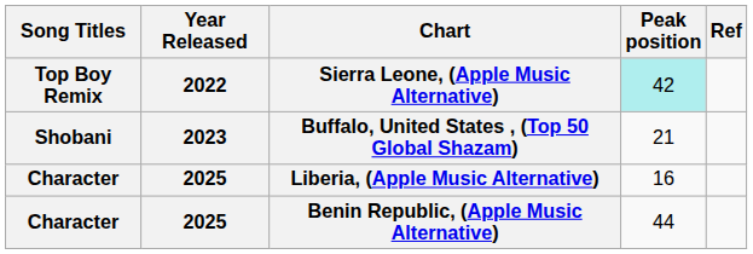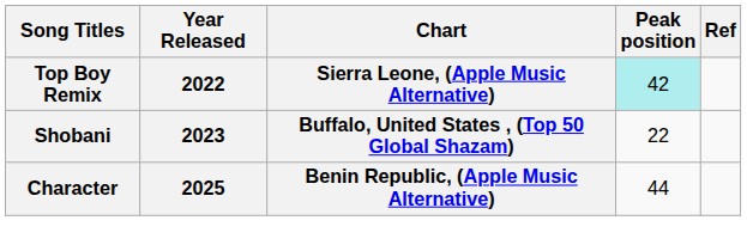Buffalo, United States , (Top 50 Global Shazam) | Peak position: 21 -> 22
- row: Character | 2025 | Liberia, (Apple Music Alternative) | 16
